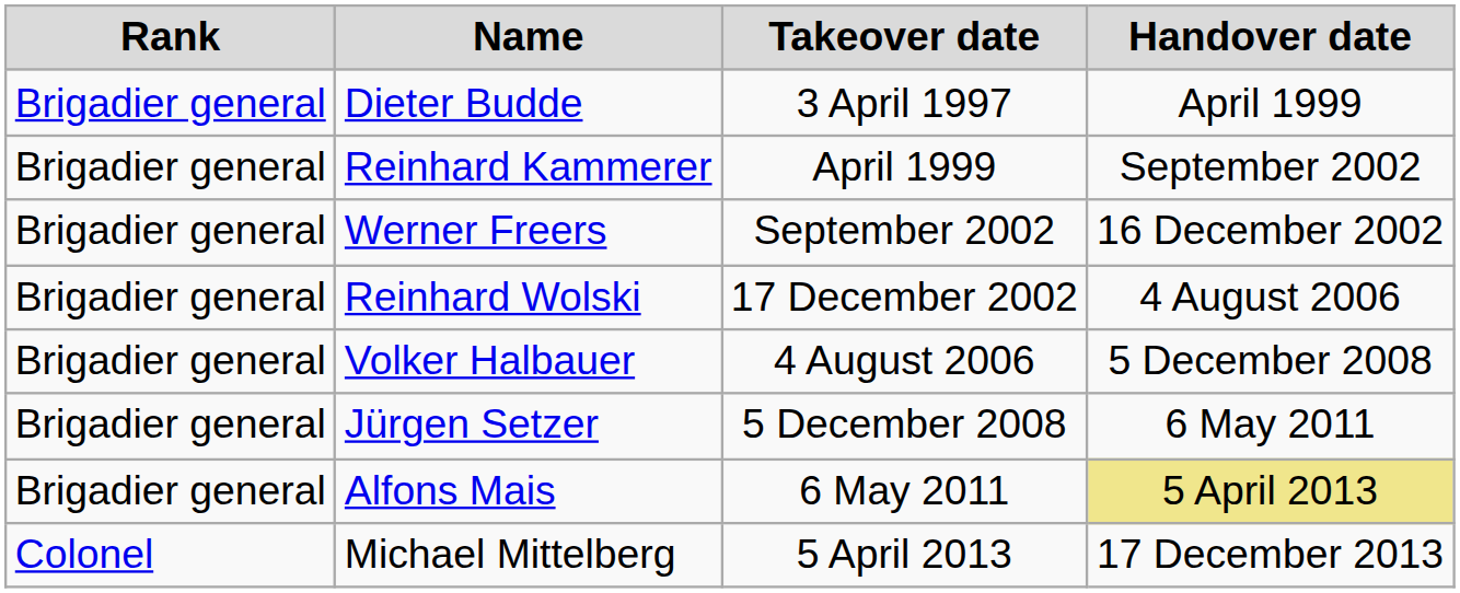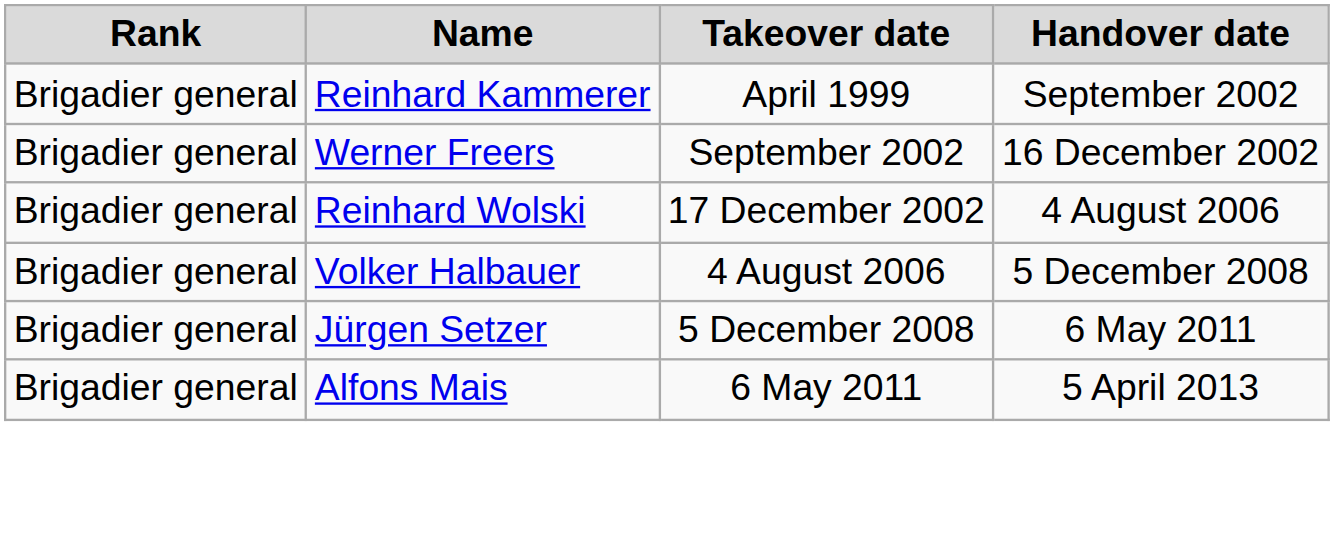- row: Brigadier general | Dieter Budde | 3 April 1997 | April 1999
Alfons Mais | Handover date: khaki background -> no background
- row: Colonel | Michael Mittelberg | 5 April 2013 | 17 December 2013
